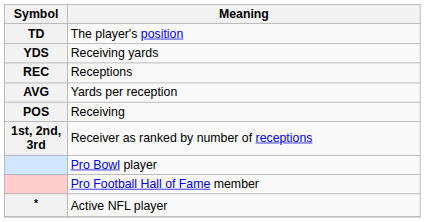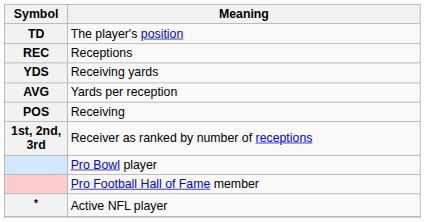rows swapped: Receptions <-> Receiving yards
